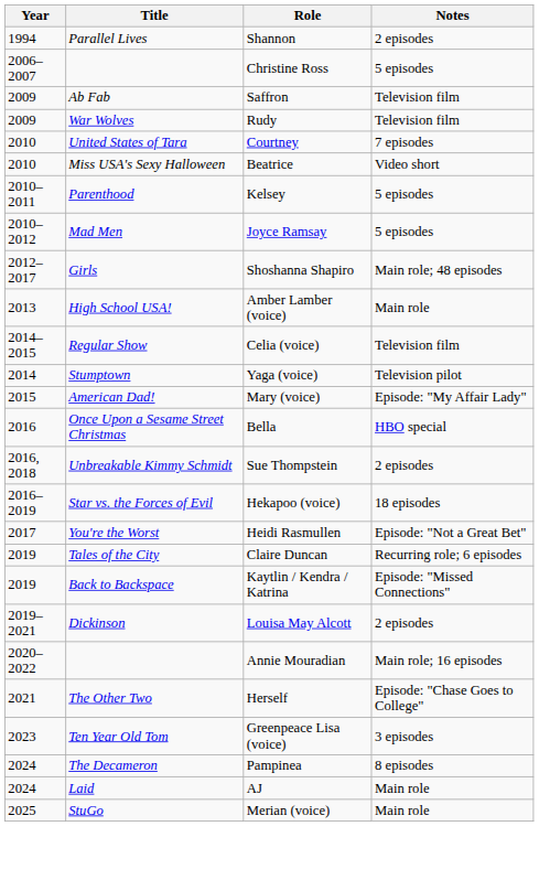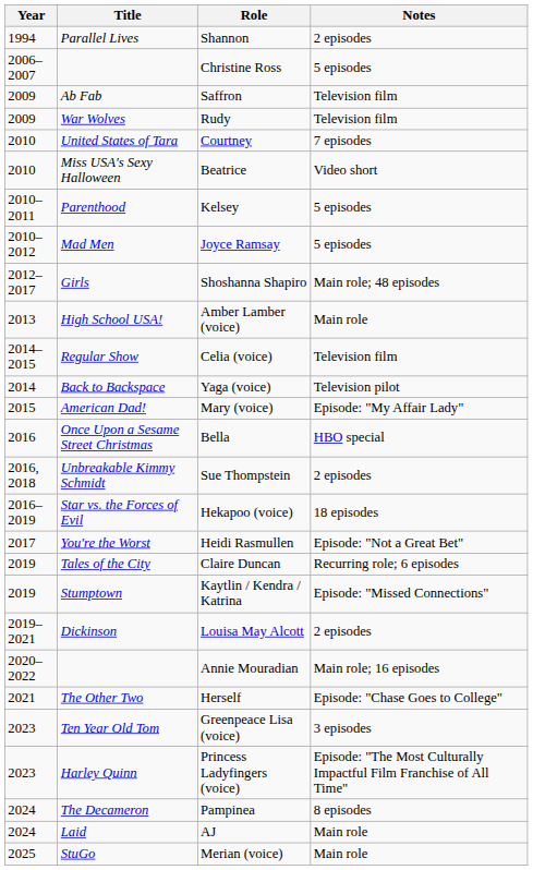Yaga (voice) | Title: Stumptown -> Back to Backspace
Kaytlin / Kendra / Katrina | Title: Back to Backspace -> Stumptown
+ row: 2023 | Harley Quinn | Princess Ladyfingers (voice) | Episode: "The Most Culturally Impactful Film Franchise of All Time"
